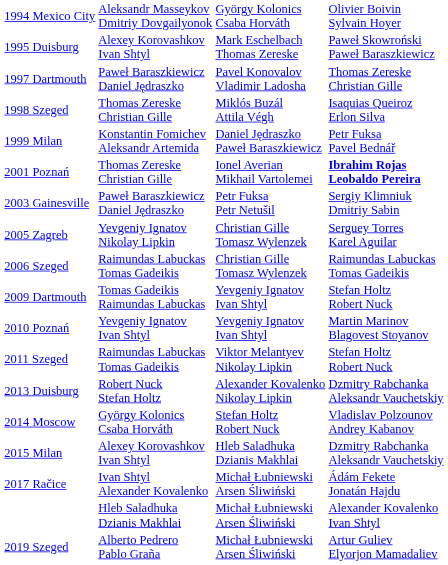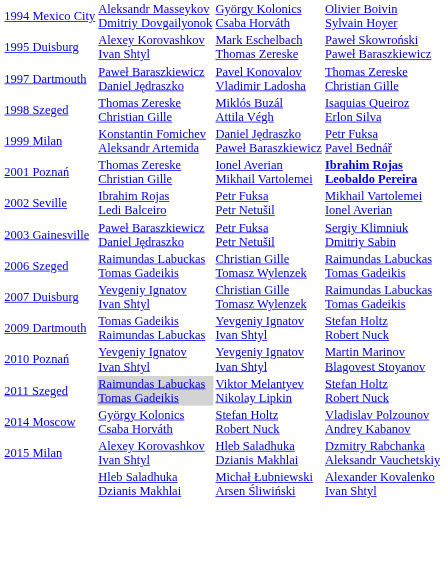+ row: 2002 Seville | Ibrahim Rojas Ledi Balceiro | Petr Fuksa Petr Netušil | Mikhail Vartolemei Ionel Averian
- row: 2005 Zagreb | Yevgeniy Ignatov Nikolay Lipkin | Christian Gille Tomasz Wylenzek | Serguey Torres Karel Aguilar
+ row: 2007 Duisburg | Yevgeniy Ignatov Ivan Shtyl | Christian Gille Tomasz Wylenzek | Raimundas Labuckas Tomas Gadeikis
2011 Szeged | column 2: no background -> lightgrey background
- row: 2013 Duisburg | Robert Nuck Stefan Holtz | Alexander Kovalenko Nikolay Lipkin | Dzmitry Rabchanka Aleksandr Vauchetskiy
- row: 2017 Račice | Ivan Shtyl Alexander Kovalenko | Michał Łubniewski Arsen Śliwiński | Ádám Fekete Jonatán Hajdu
- row: 2019 Szeged | Alberto Pedrero Pablo Graña | Michał Łubniewski Arsen Śliwiński | Artur Guliev Elyorjon Mamadaliev
